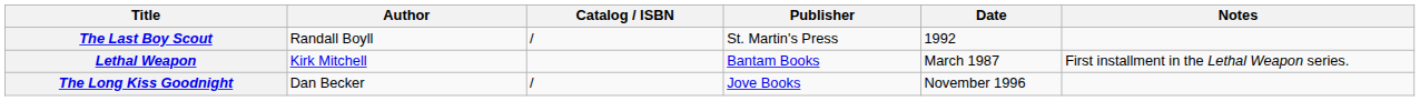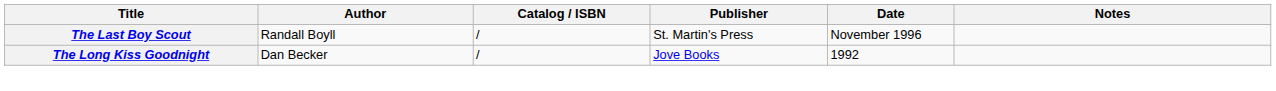The Last Boy Scout | Date: 1992 -> November 1996
- row: Lethal Weapon | Kirk Mitchell | Bantam Books | March 1987 | First installment in the Lethal Weapon series.
The Long Kiss Goodnight | Date: November 1996 -> 1992
